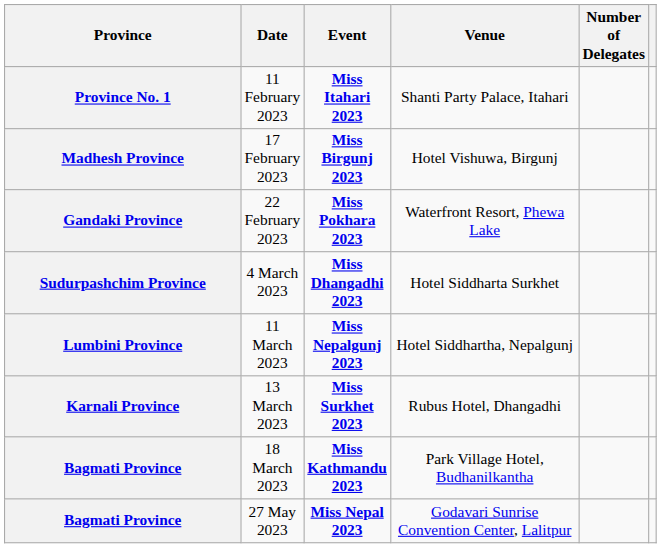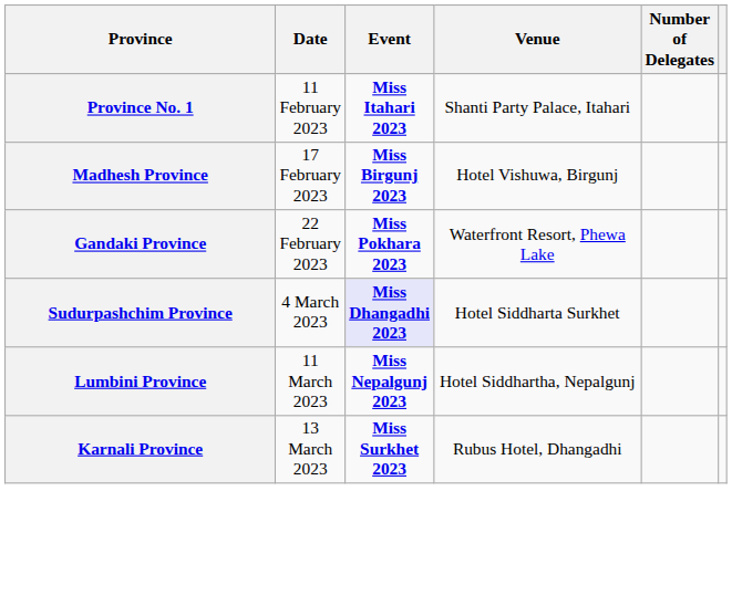4 March 2023 | Event: no background -> lavender background
- row: Bagmati Province | 18 March 2023 | Miss Kathmandu 2023 | Park Village Hotel, Budhanilkantha
- row: Bagmati Province | 27 May 2023 | Miss Nepal 2023 | Godavari Sunrise Convention Center, Lalitpur
